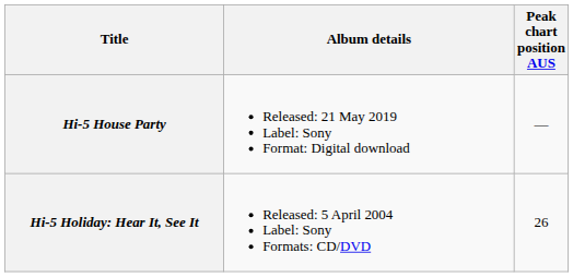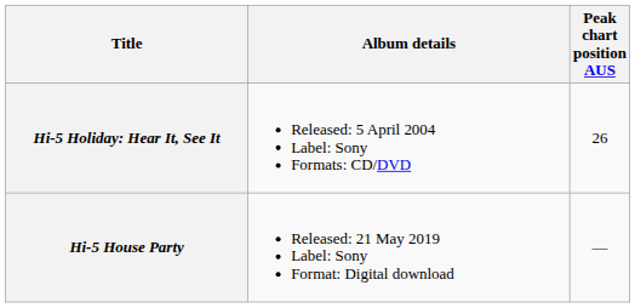rows swapped: Hi-5 Holiday: Hear It, See It <-> Hi-5 House Party
